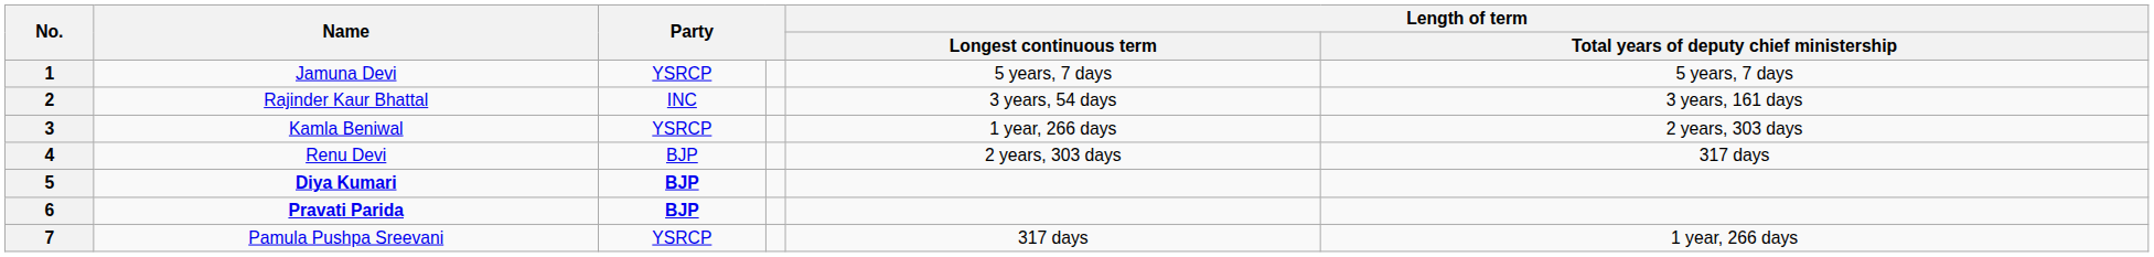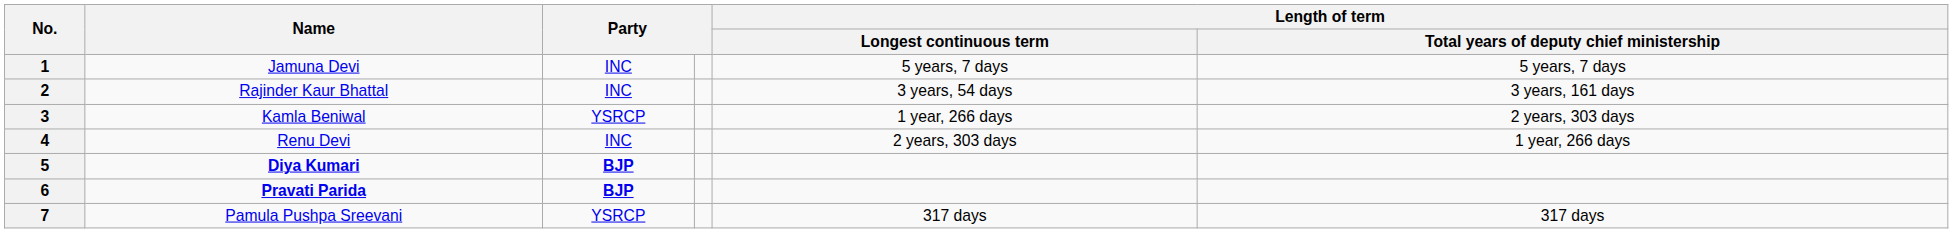1 | column 3: YSRCP -> INC
4 | column 3: BJP -> INC
4 | Length of term / Total years of deputy chief ministership: 317 days -> 1 year, 266 days
7 | Length of term / Total years of deputy chief ministership: 1 year, 266 days -> 317 days
